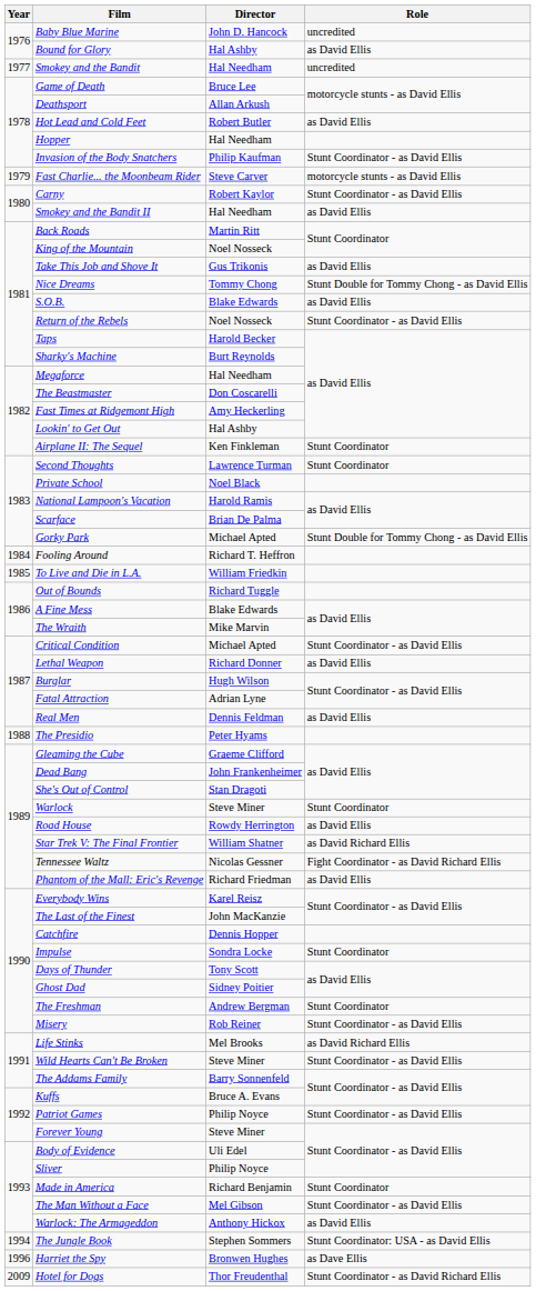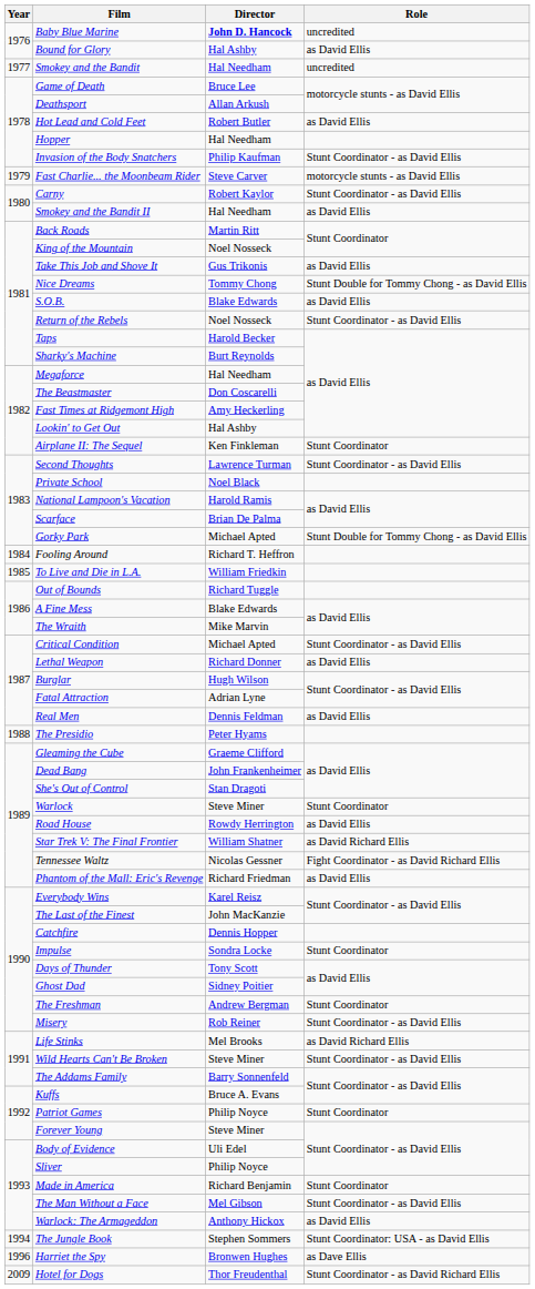Baby Blue Marine | Director: normal -> bold
Second Thoughts | Role: Stunt Coordinator -> Stunt Coordinator - as David Ellis
Patriot Games | Role: Stunt Coordinator - as David Ellis -> Stunt Coordinator
